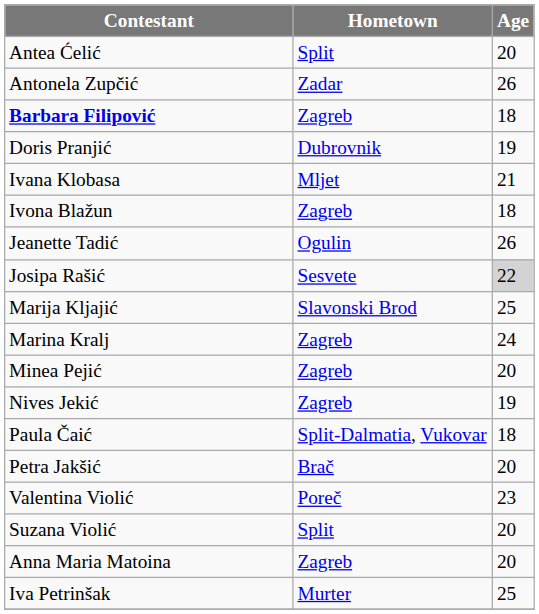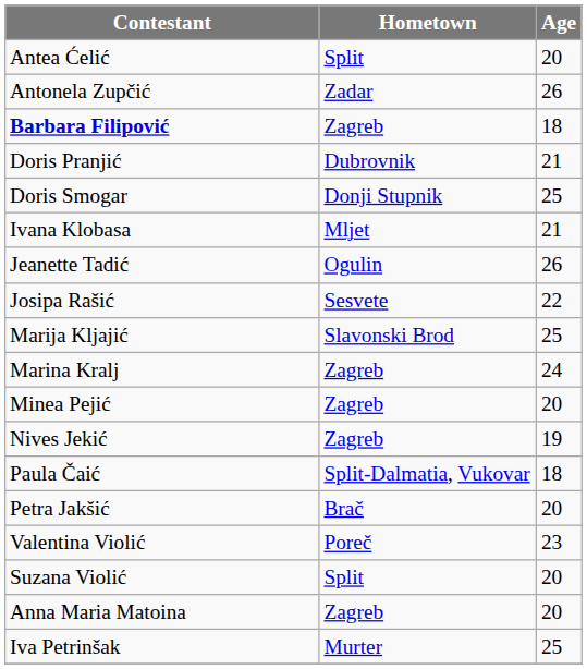Doris Pranjić | Age: 19 -> 21
+ row: Doris Smogar | Donji Stupnik | 25
- row: Ivona Blažun | Zagreb | 18
Josipa Rašić | Age: lightgrey background -> no background
